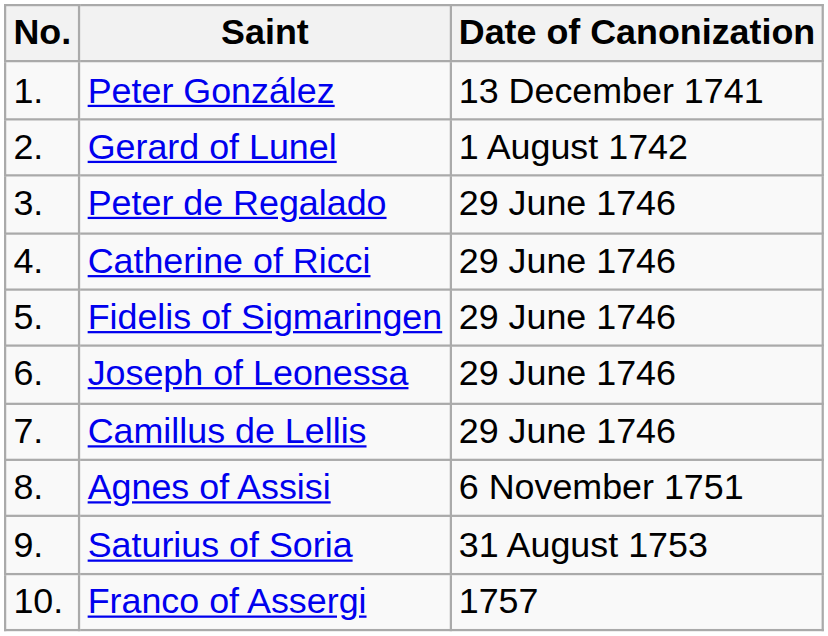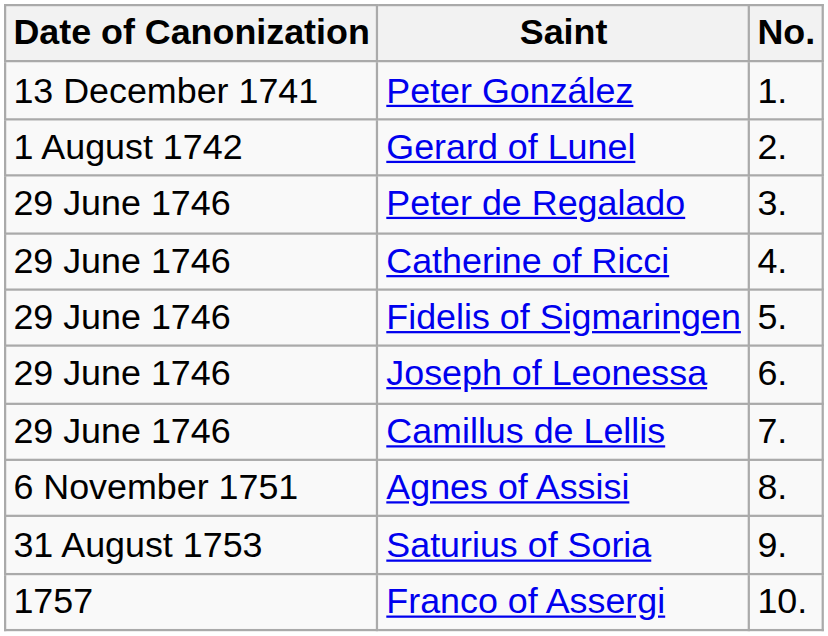columns swapped: No. <-> Date of Canonization
